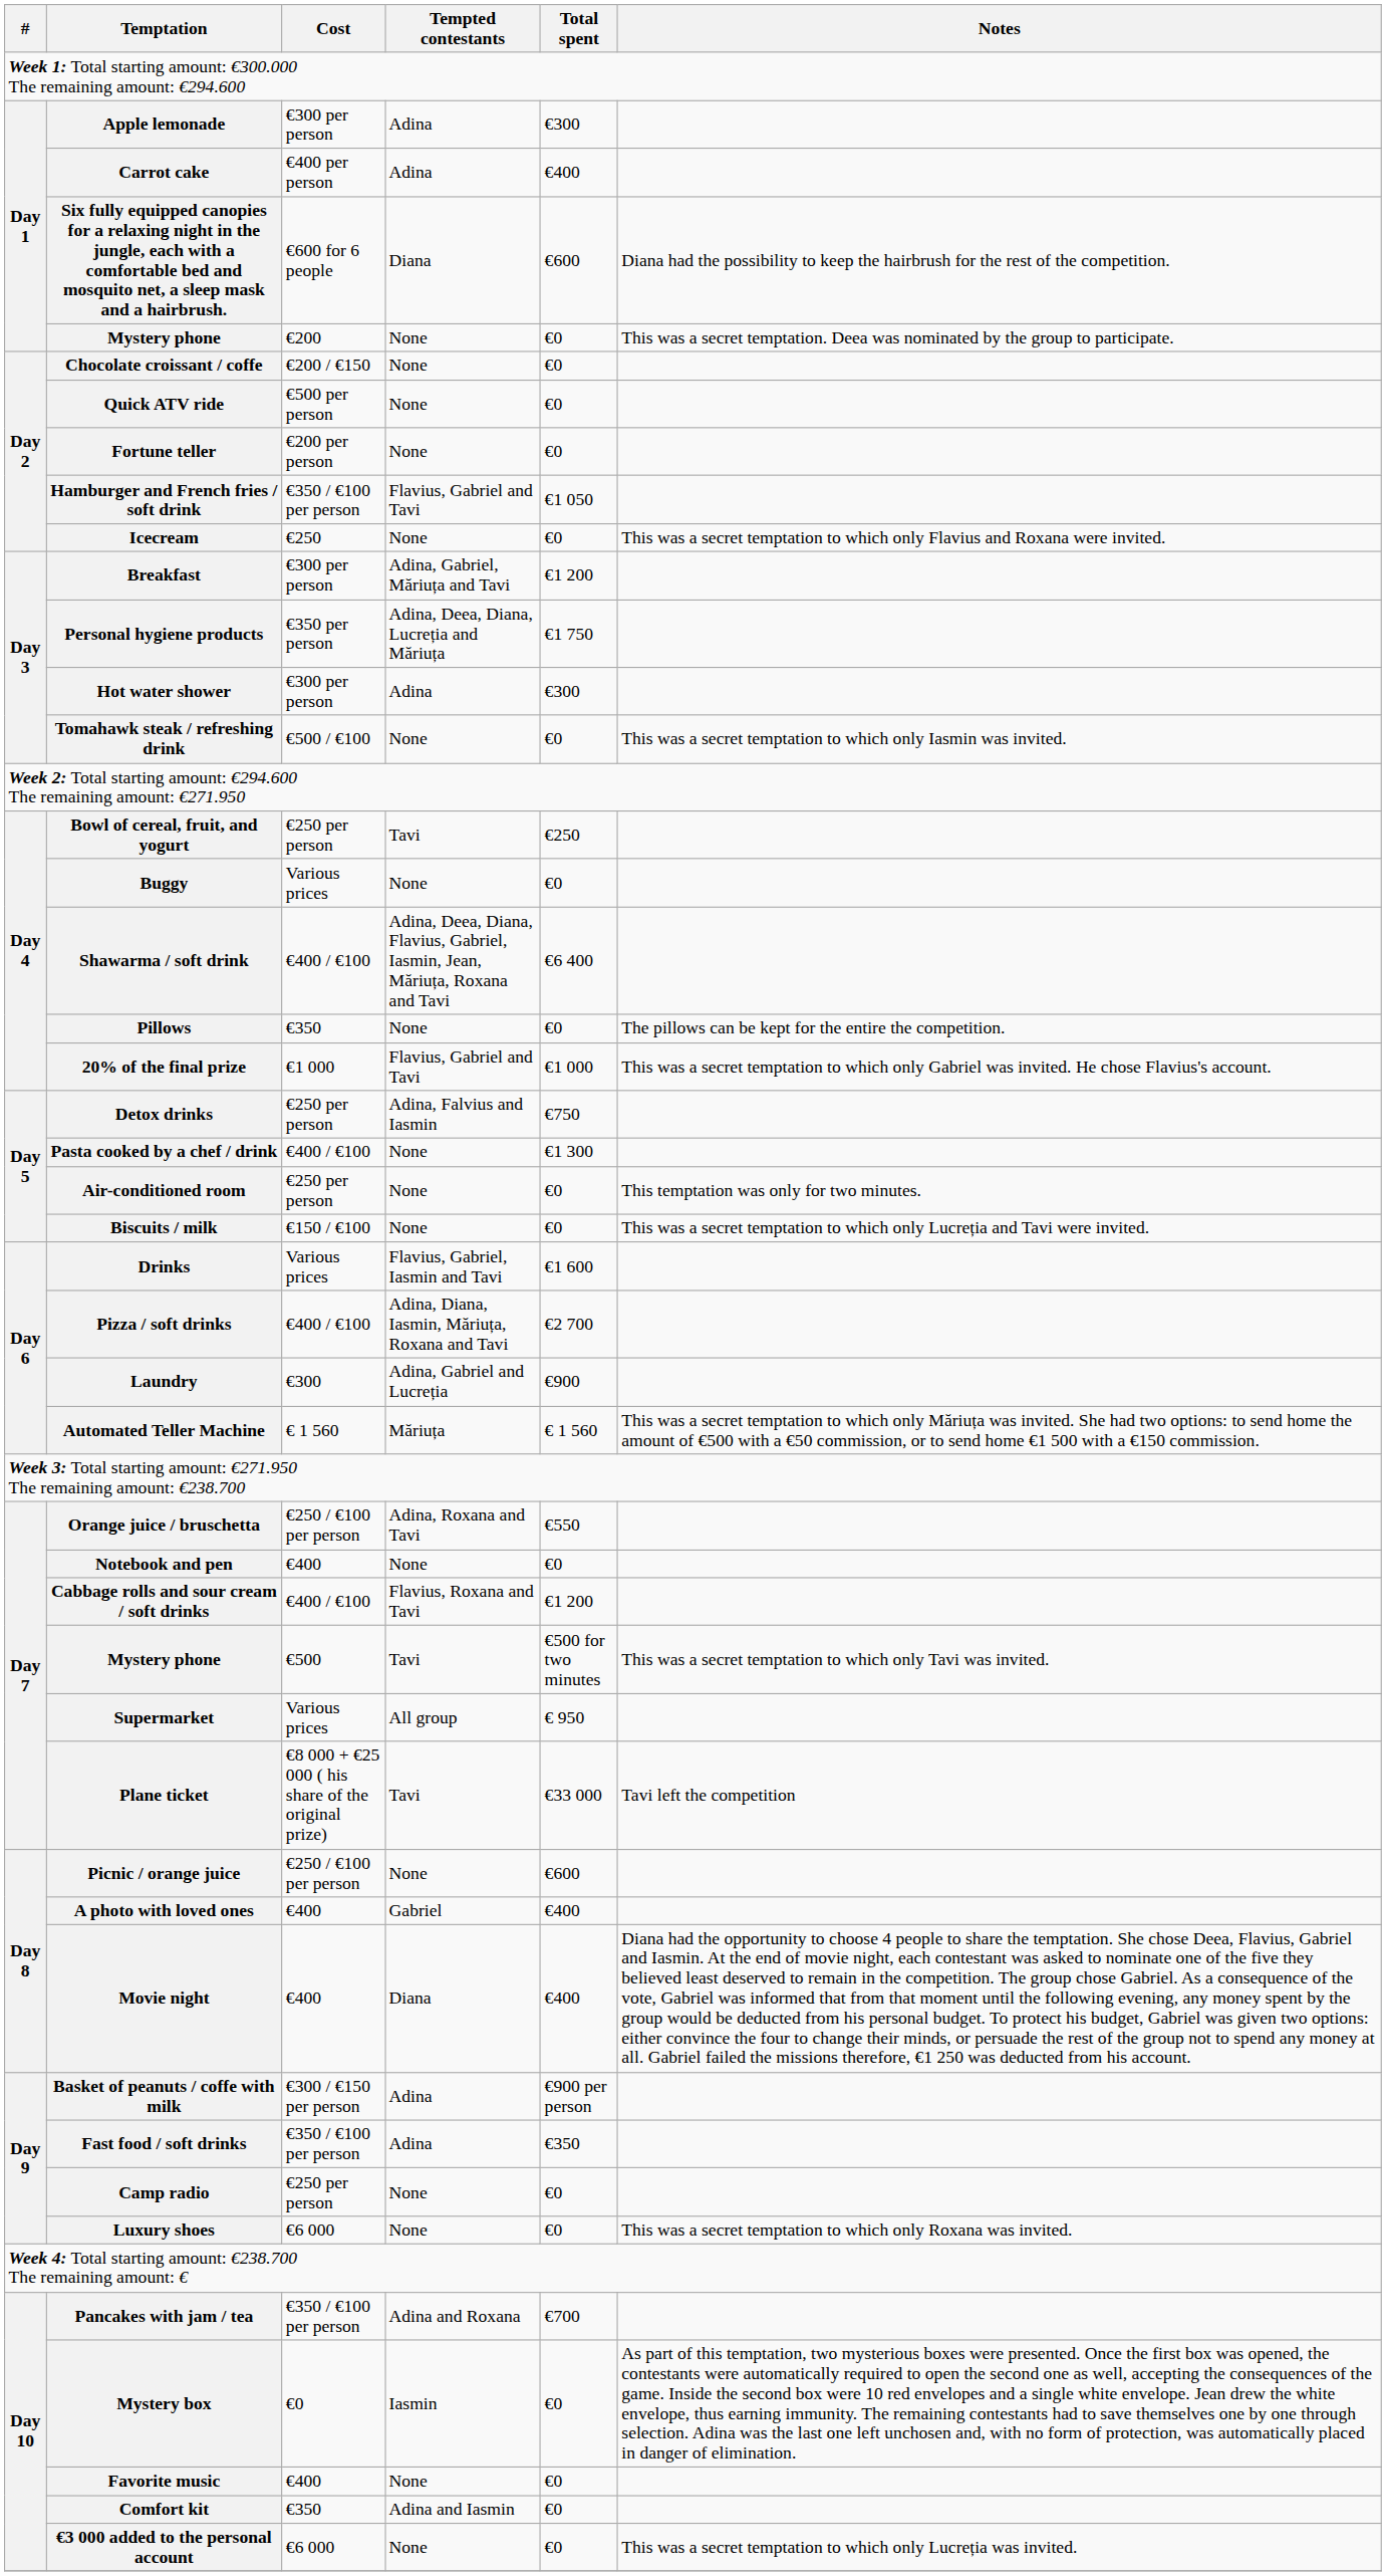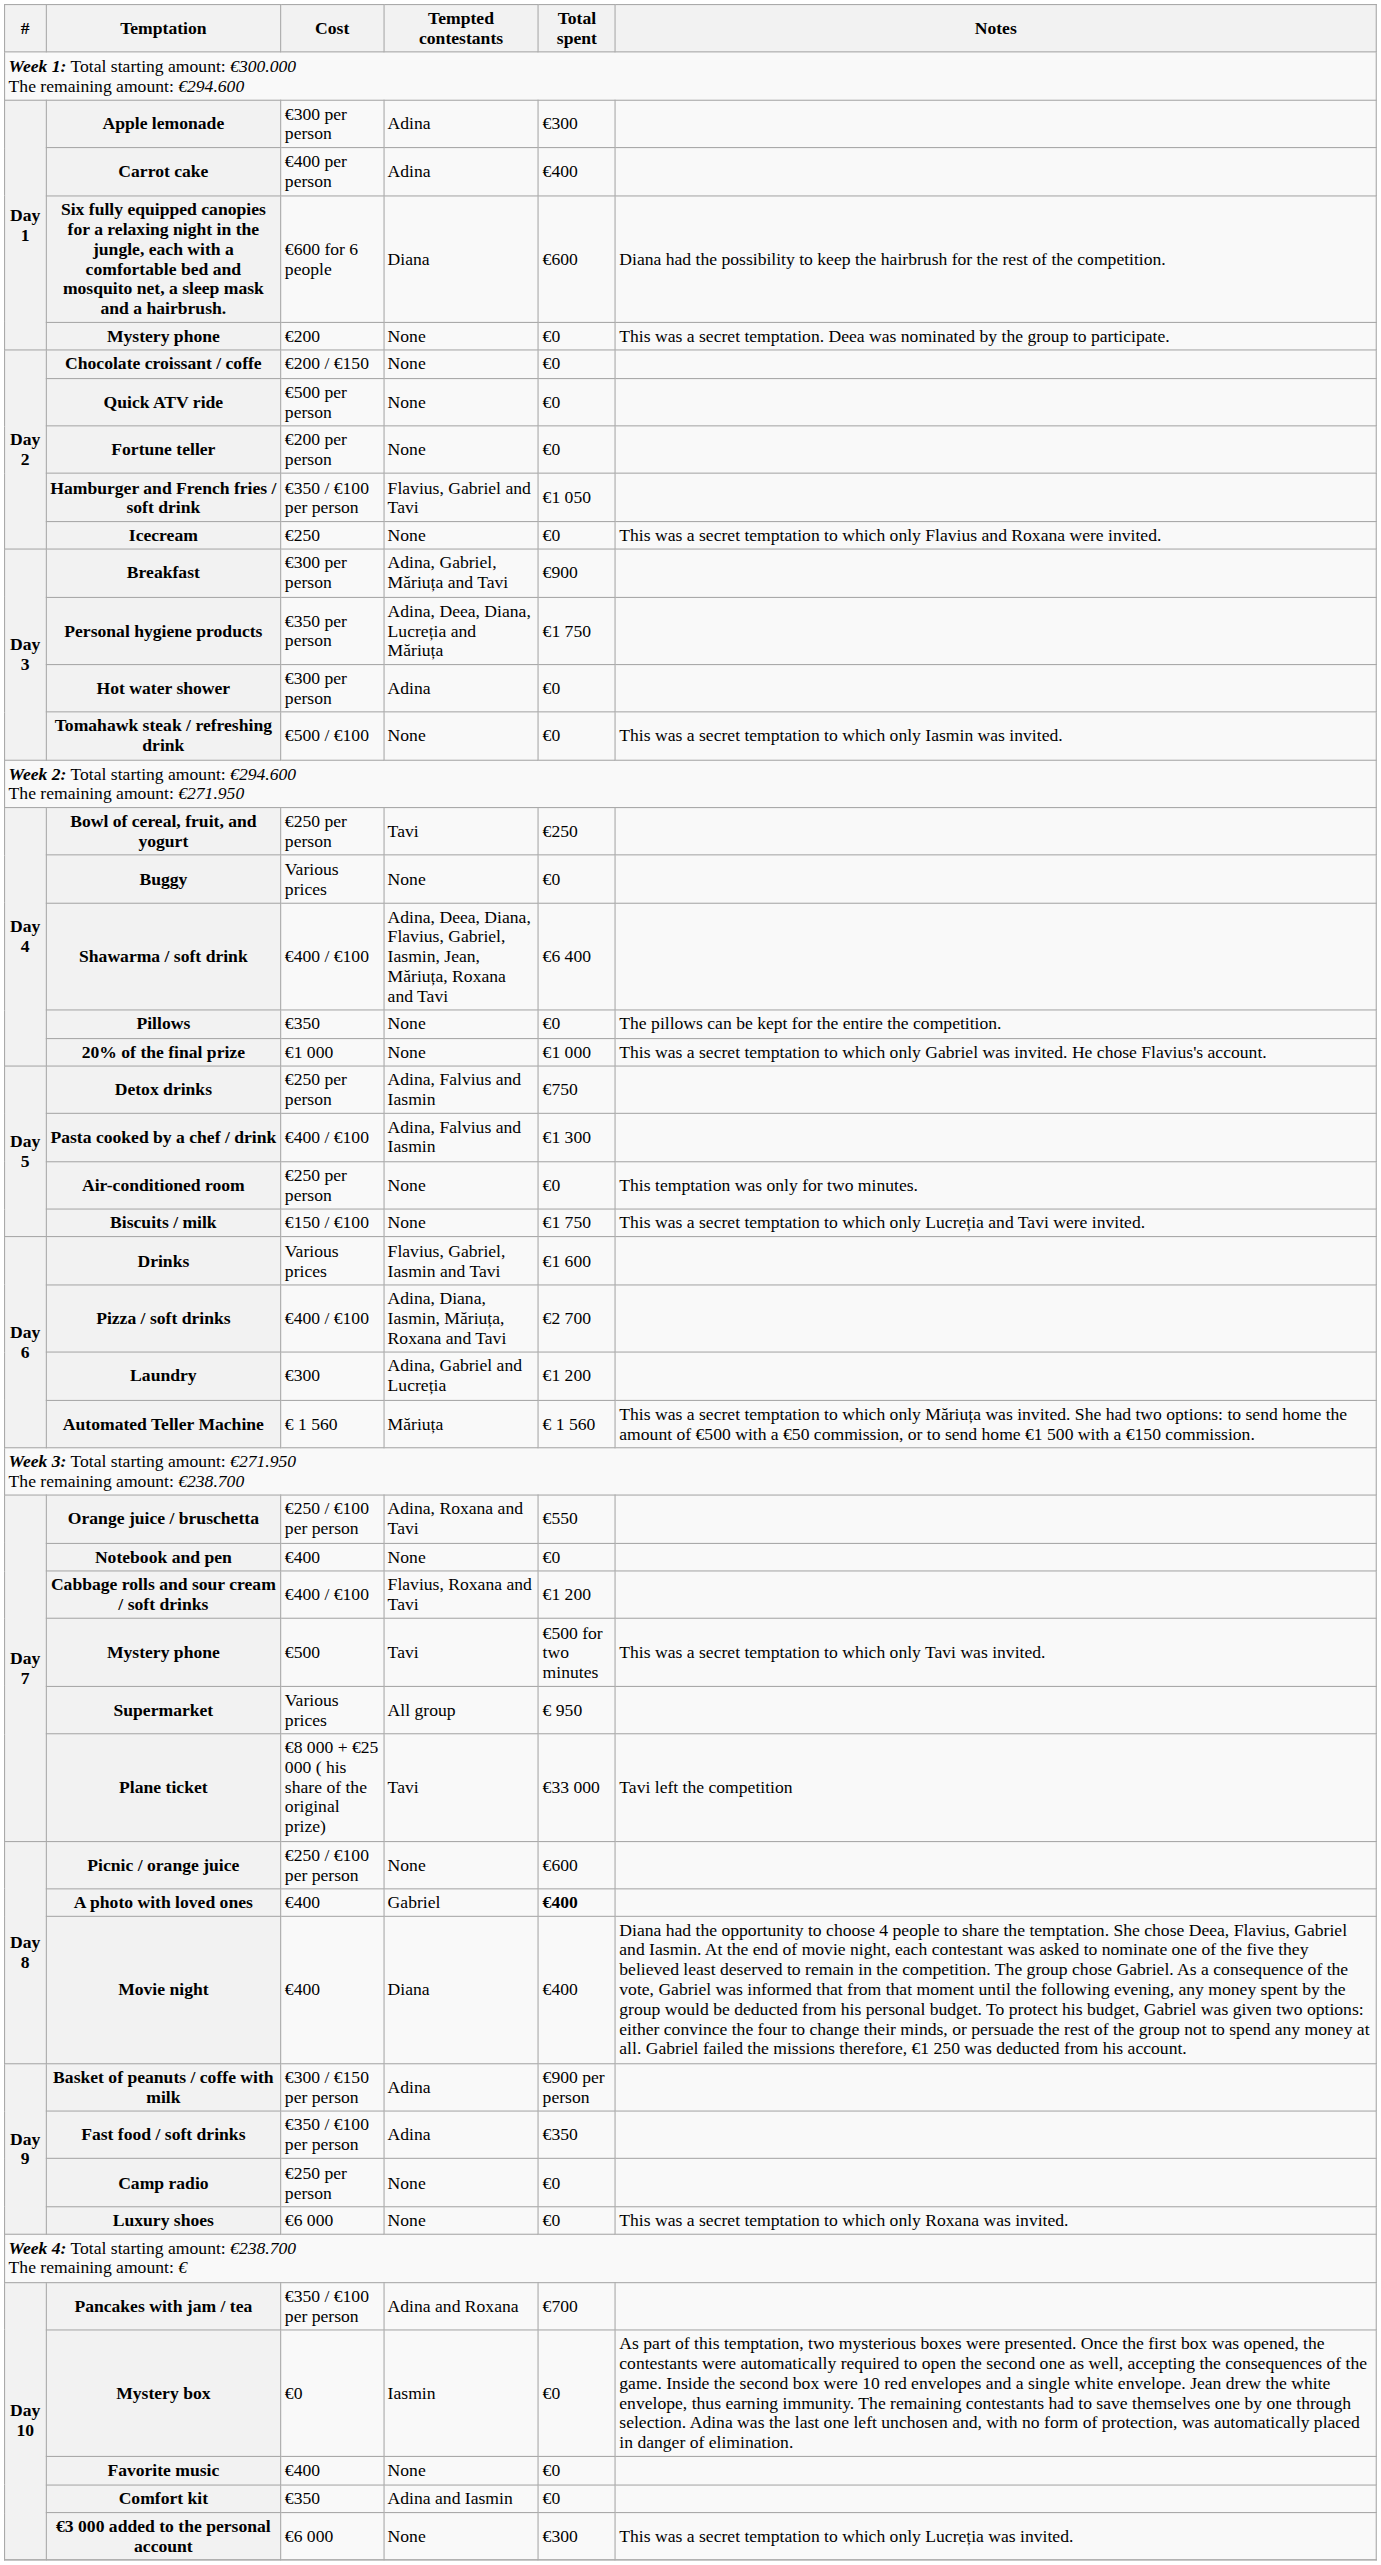Breakfast | Total spent: €1 200 -> €900
Hot water shower | Total spent: €300 -> €0
20% of the final prize | Tempted contestants: Flavius, Gabriel and Tavi -> None
Pasta cooked by a chef / drink | Tempted contestants: None -> Adina, Falvius and Iasmin
Biscuits / milk | Total spent: €0 -> €1 750
Laundry | Total spent: €900 -> €1 200
A photo with loved ones | Total spent: normal -> bold
€3 000 added to the personal account | Total spent: €0 -> €300
